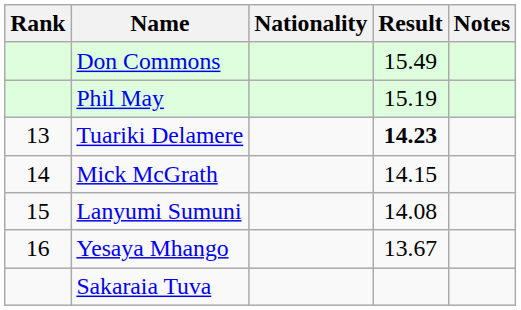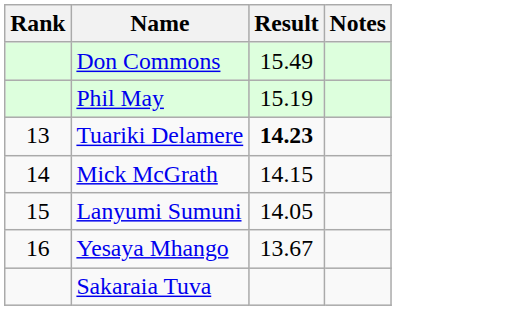- column: Nationality
Lanyumi Sumuni | Result: 14.08 -> 14.05
